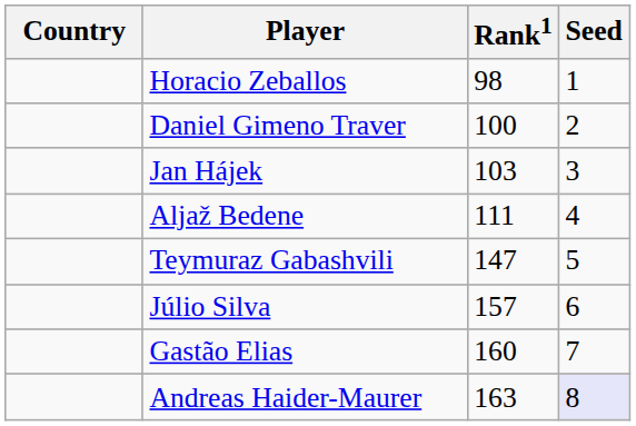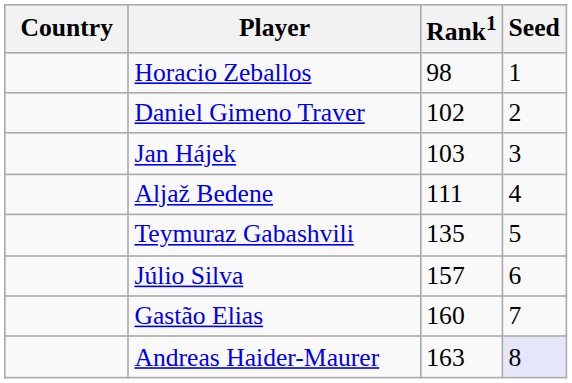Daniel Gimeno Traver | Rank1: 100 -> 102
Teymuraz Gabashvili | Rank1: 147 -> 135
